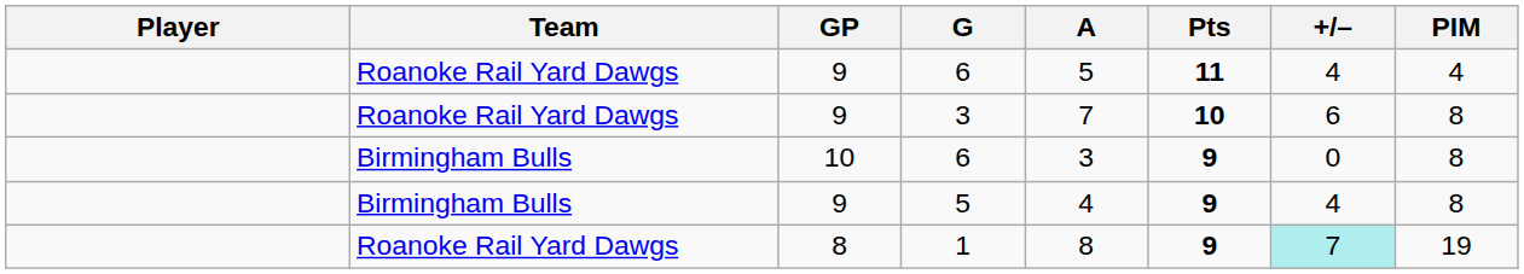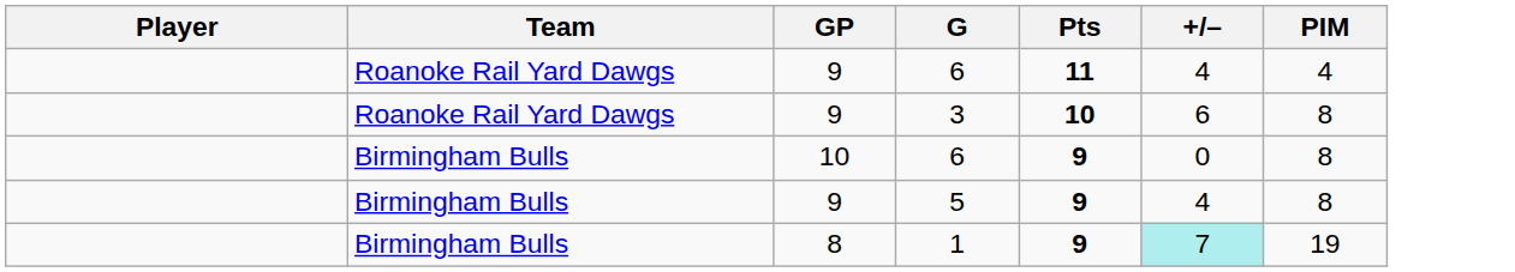- column: A | 5 | 7 | 3 | 4 | 8
1 | Team: Roanoke Rail Yard Dawgs -> Birmingham Bulls
